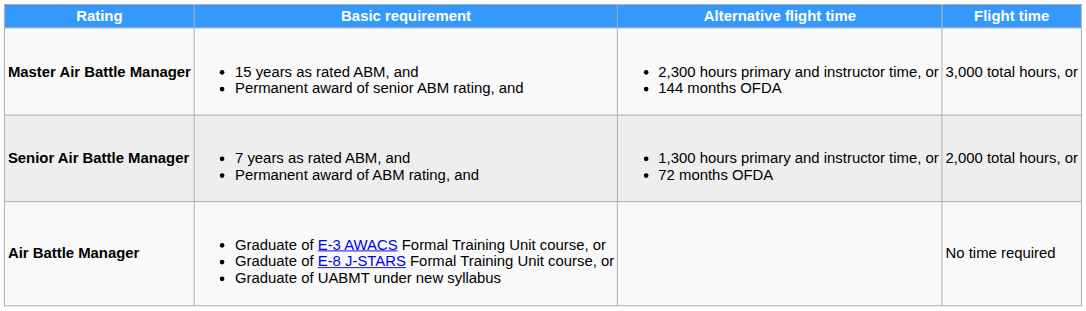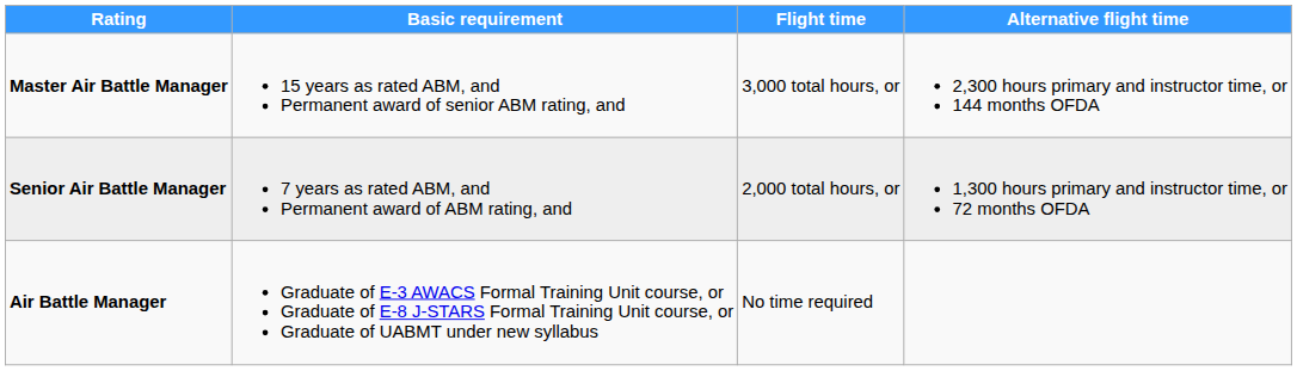columns swapped: Flight time <-> Alternative flight time
